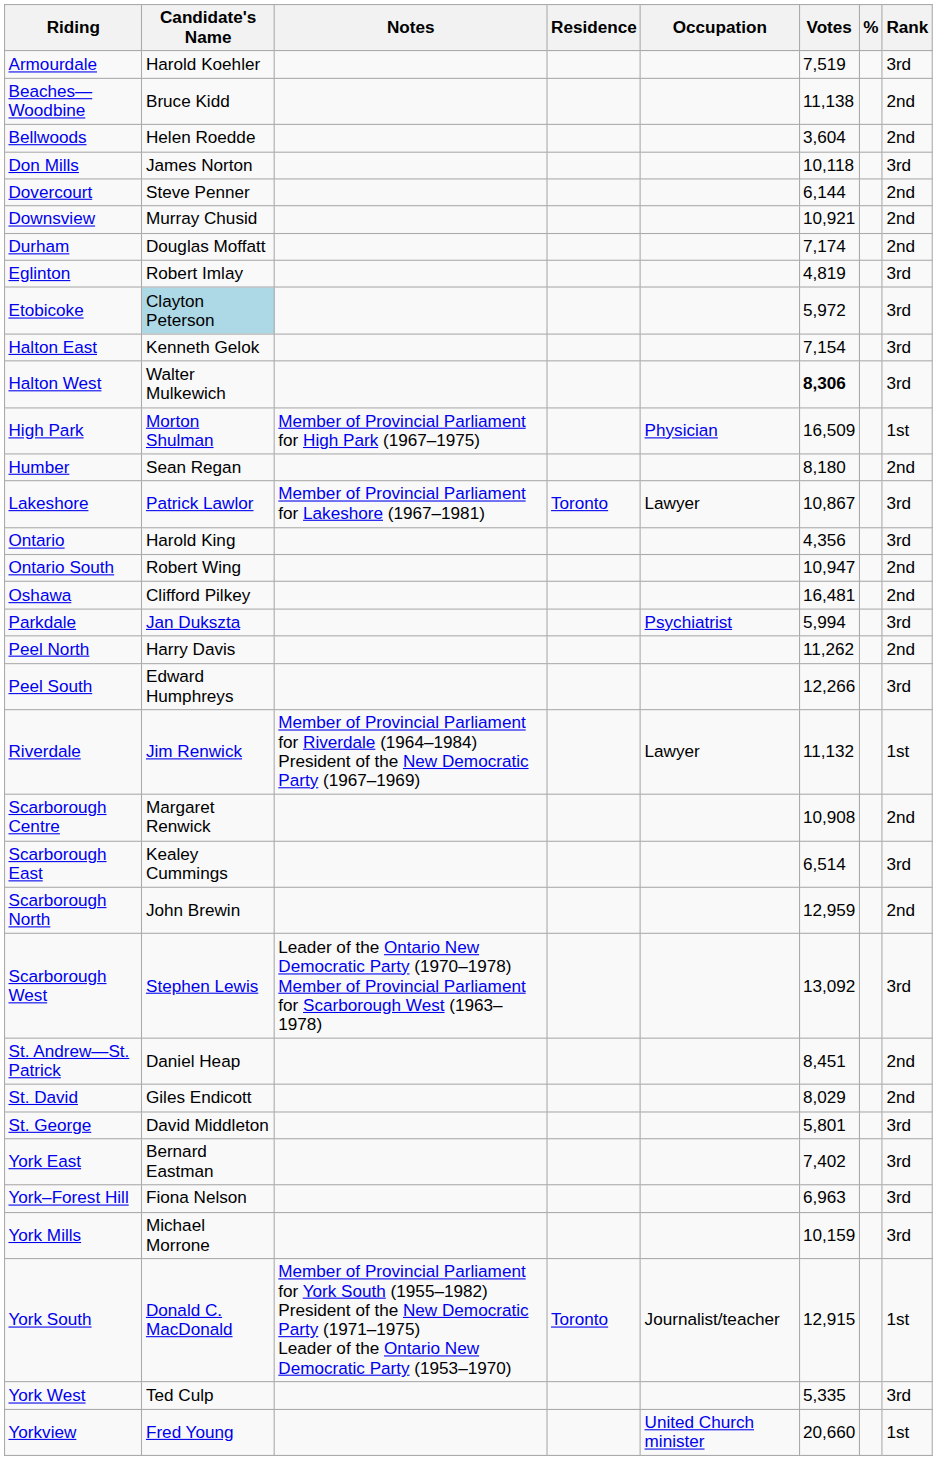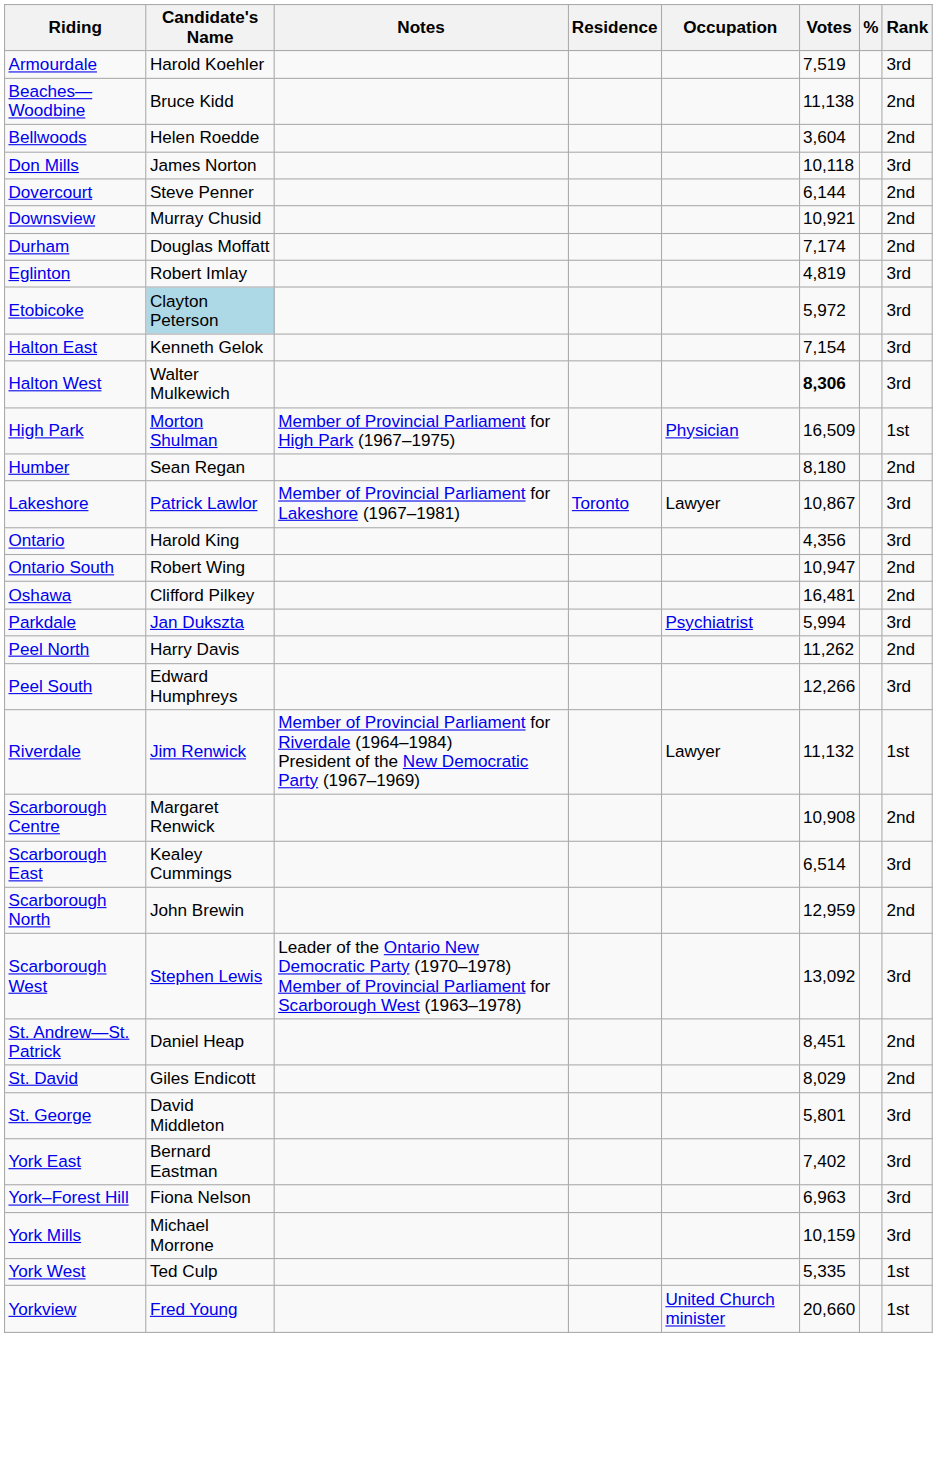- row: York South | Donald C. MacDonald | Member of Provincial Parliament for York South (1955–1982) President of the New Democratic Party (1971–1975) Leader of the Ontario New Democratic Party (1953–1970) | Toronto | Journalist/teacher | 12,915 | 1st
York West | Rank: 3rd -> 1st
